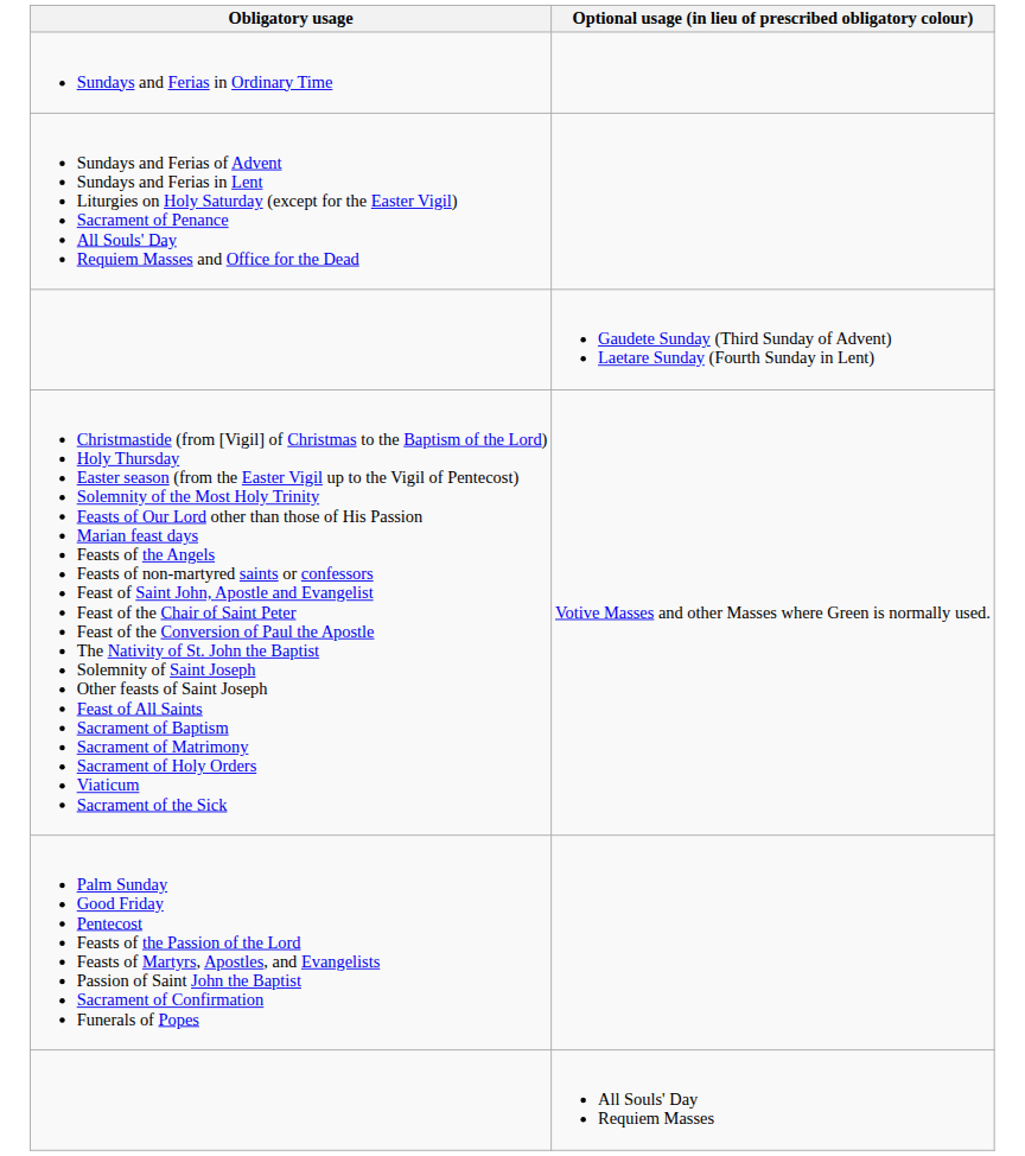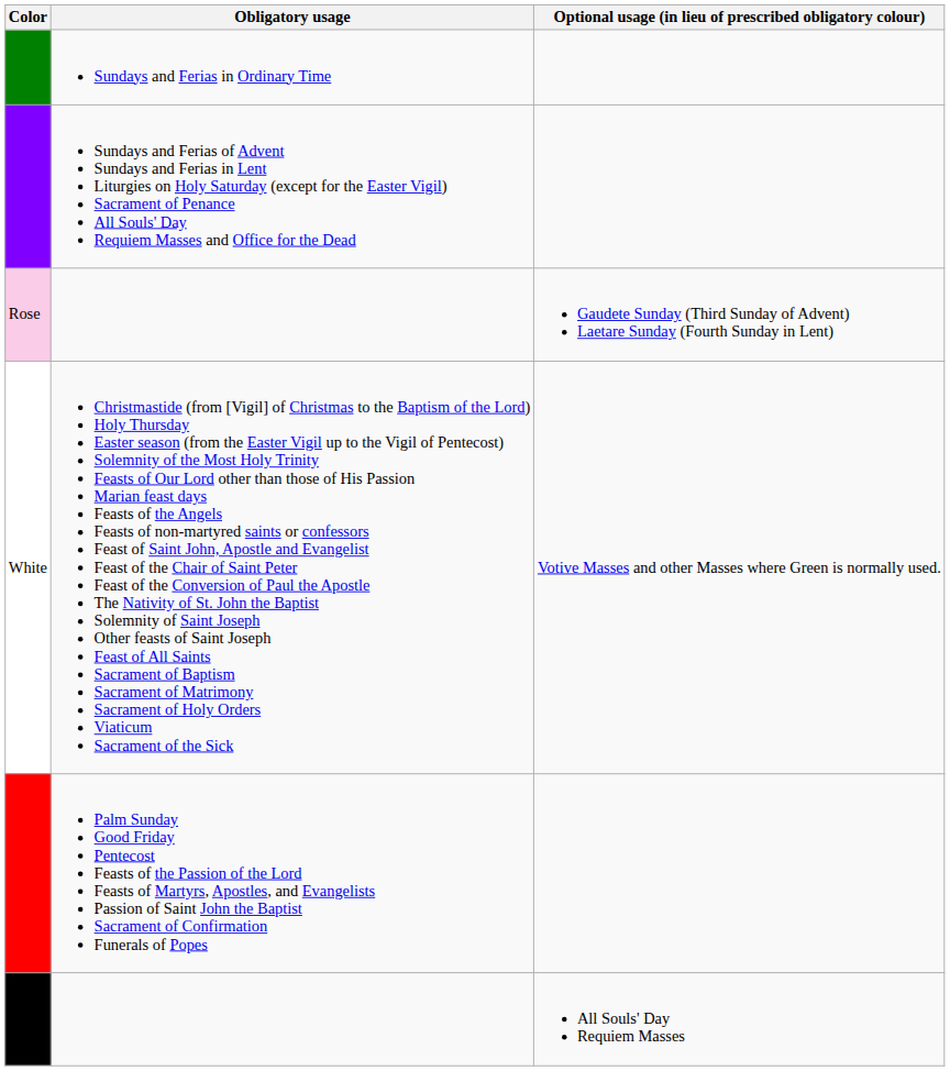+ column: Color | Rose | White
